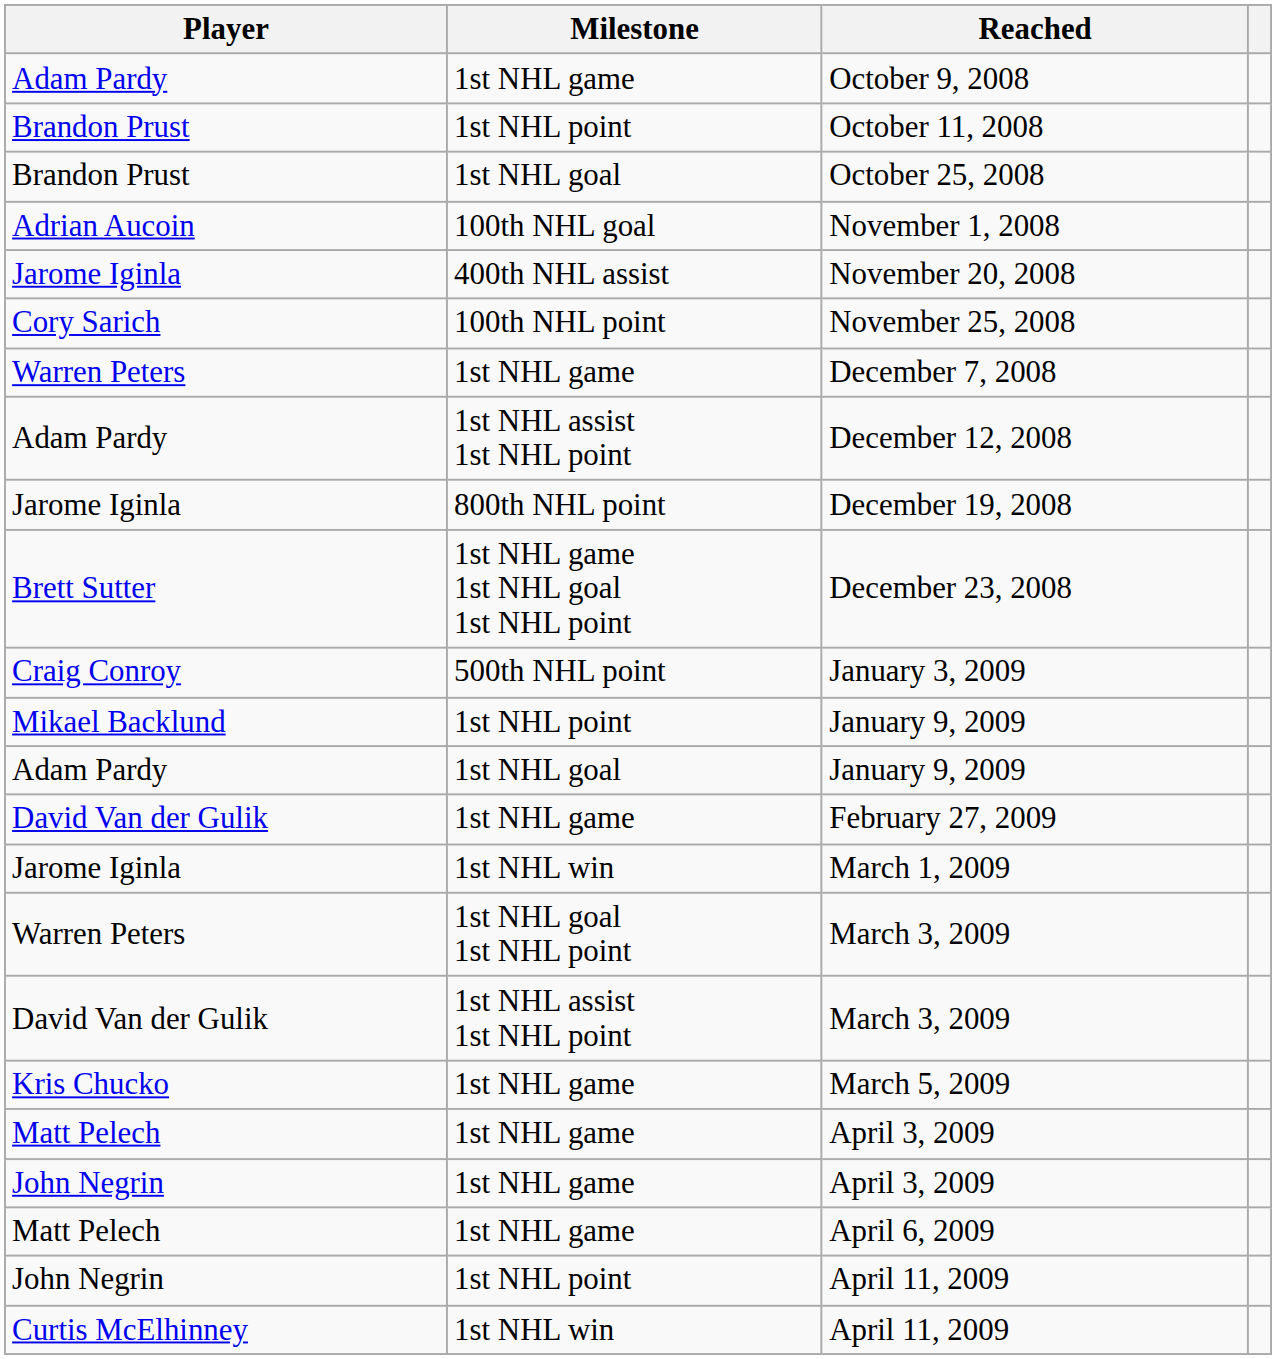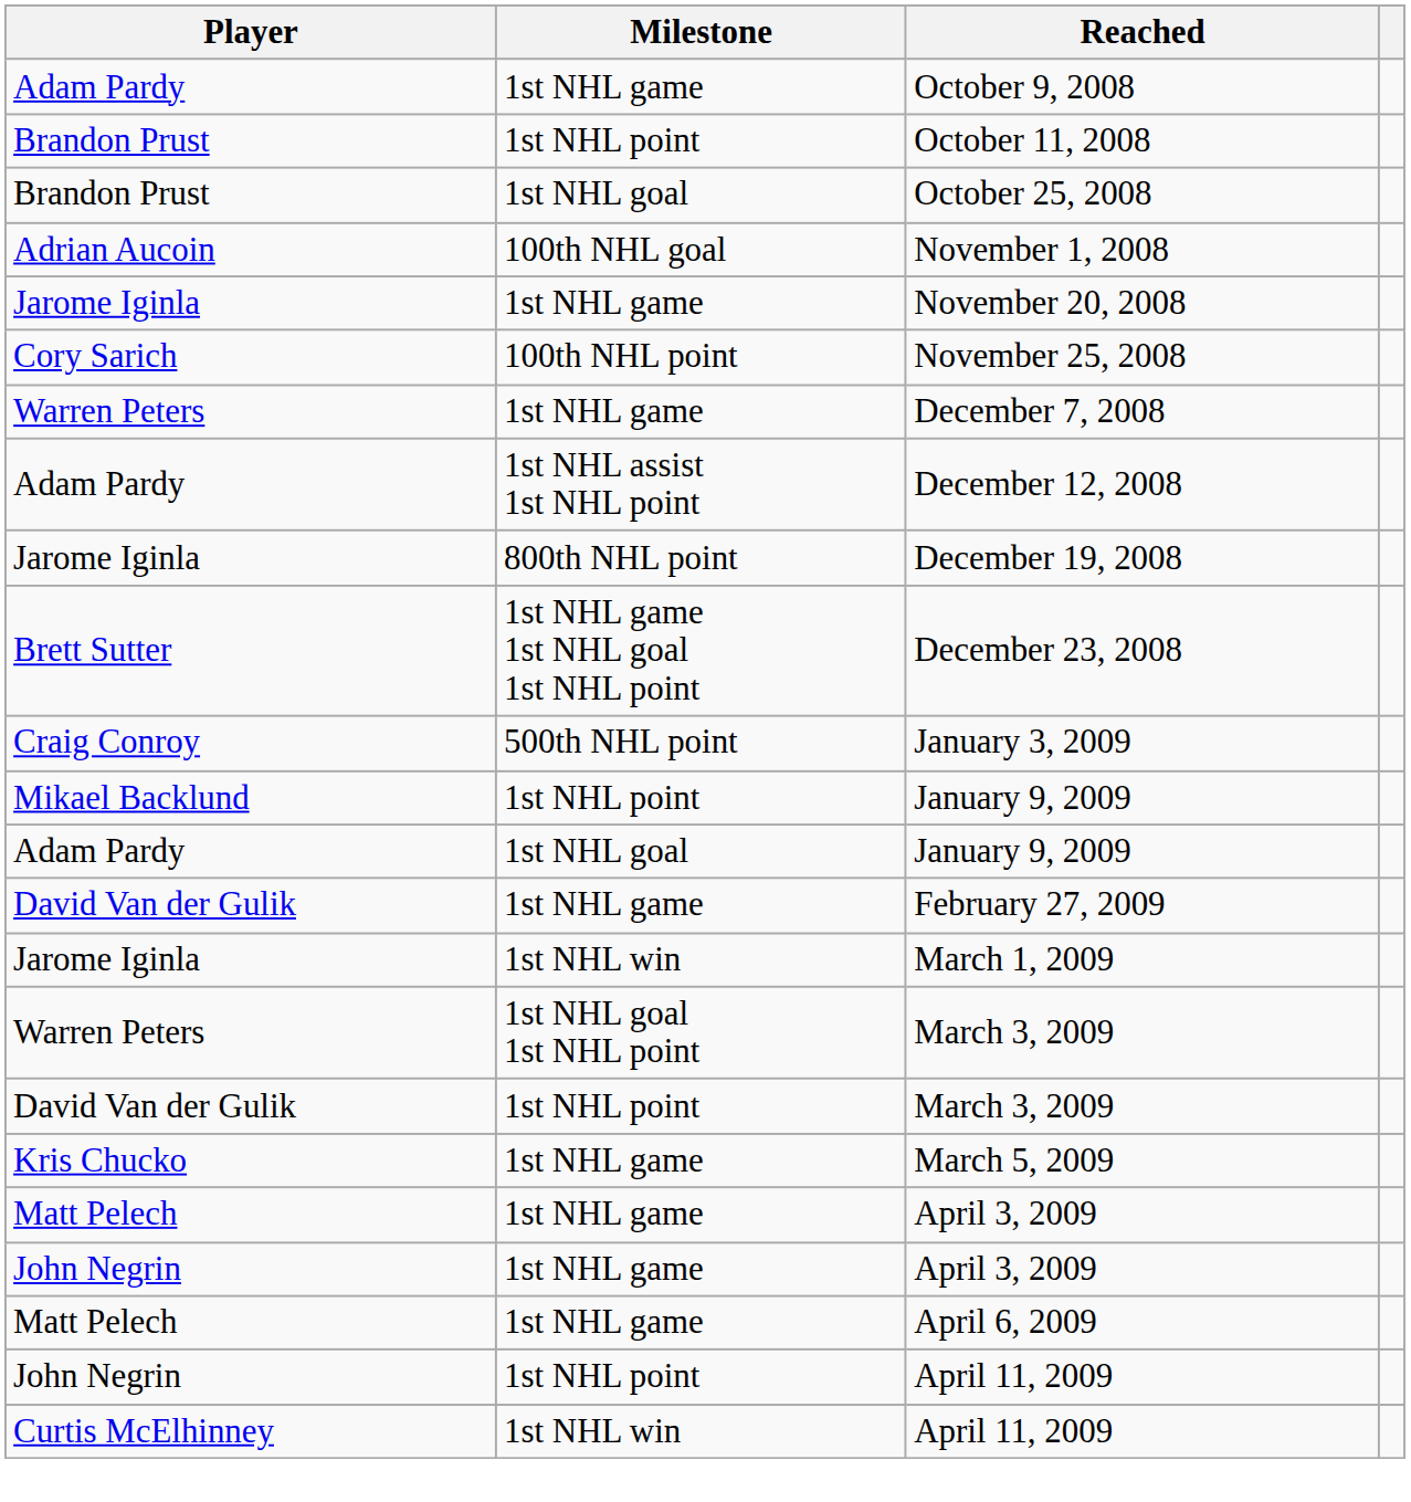November 20, 2008 | Milestone: 400th NHL assist -> 1st NHL game
David Van der Gulik / March 3, 2009 | Milestone: 1st NHL assist 1st NHL point -> 1st NHL point
